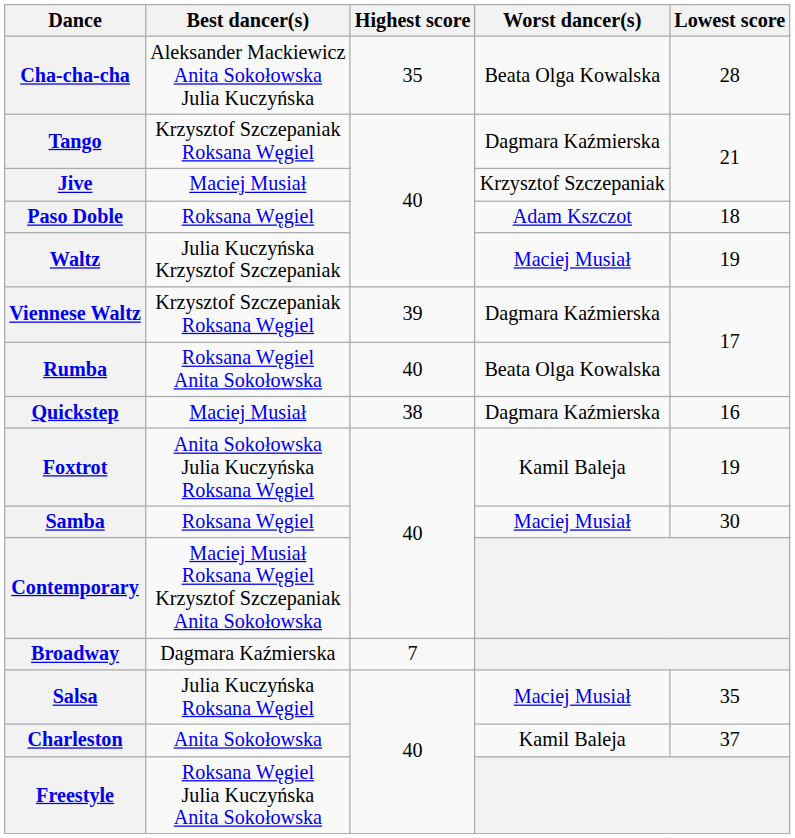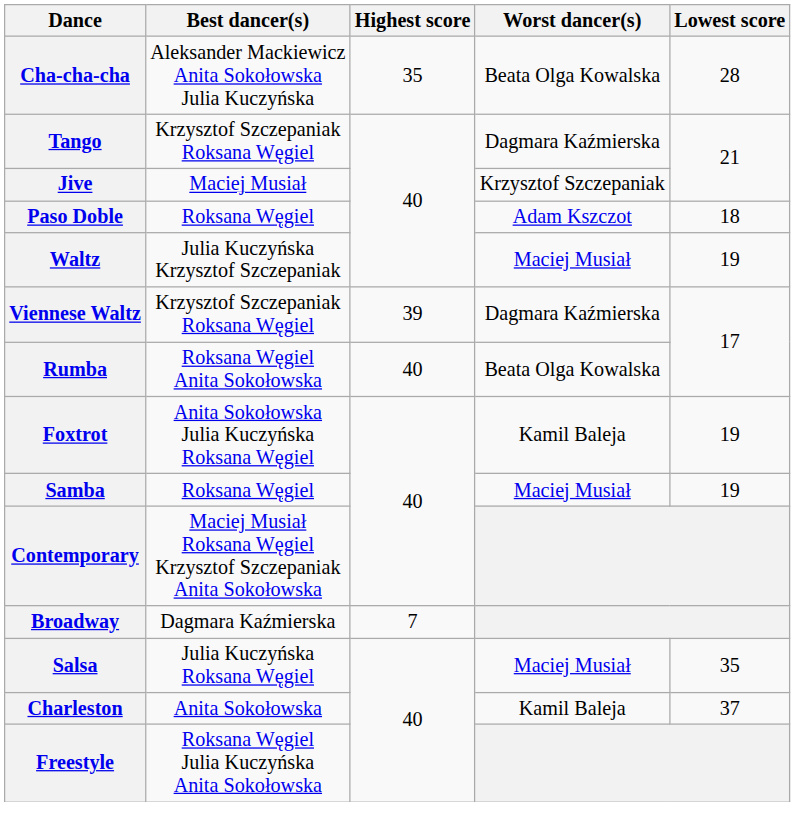- row: Quickstep | Maciej Musiał | 38 | Dagmara Kaźmierska | 16
Samba | Lowest score: 30 -> 19
